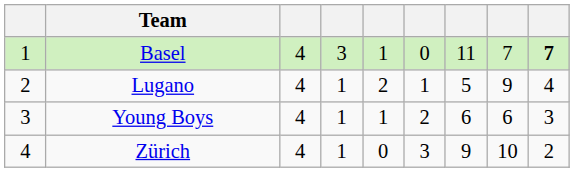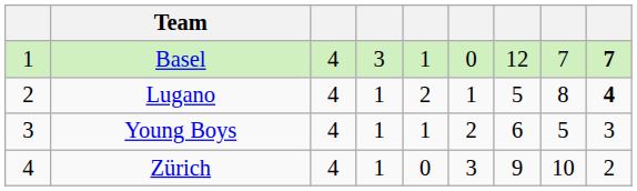Basel | column 7: 11 -> 12
Lugano | column 8: 9 -> 8
Lugano | column 9: normal -> bold
Young Boys | column 8: 6 -> 5
